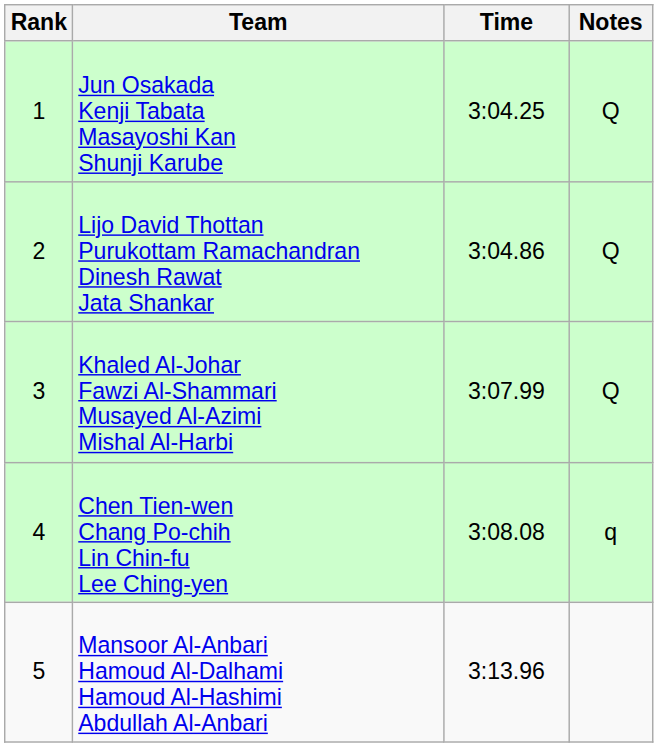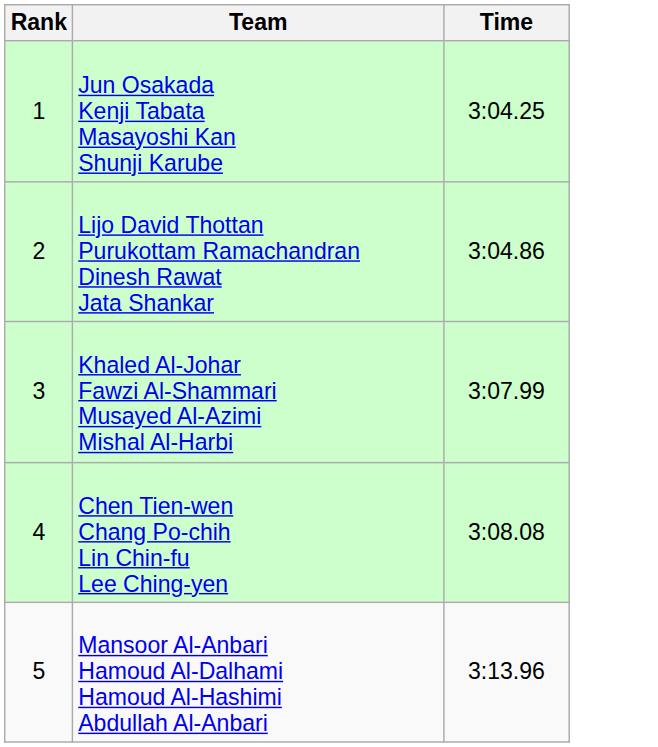- column: Notes | Q | Q | Q | q
